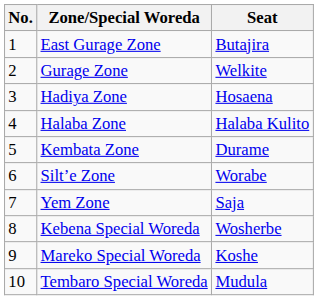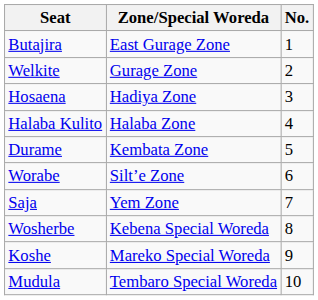columns swapped: No. <-> Seat
